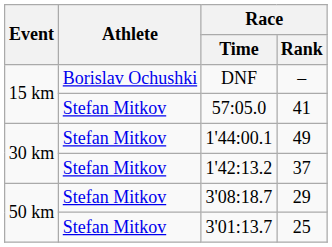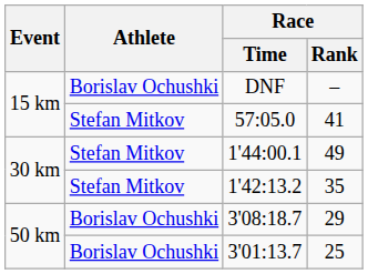1'42:13.2 | Race / Rank: 37 -> 35
3'08:18.7 | Athlete: Stefan Mitkov -> Borislav Ochushki
3'01:13.7 | Athlete: Stefan Mitkov -> Borislav Ochushki
